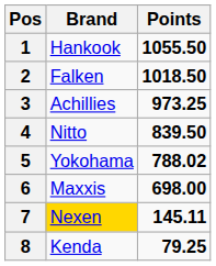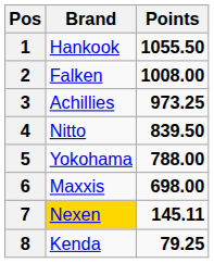2 | Points: 1018.50 -> 1008.00
5 | Points: 788.02 -> 788.00
